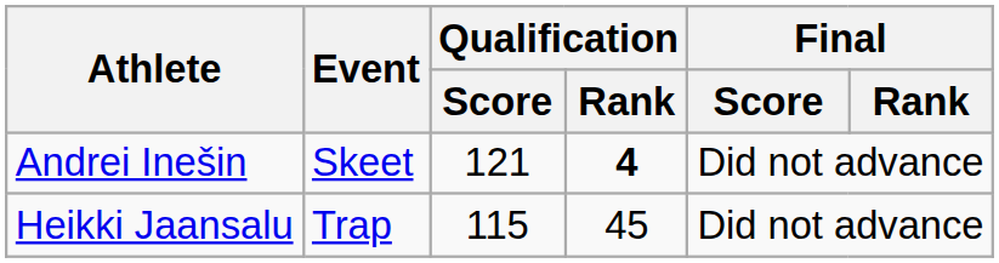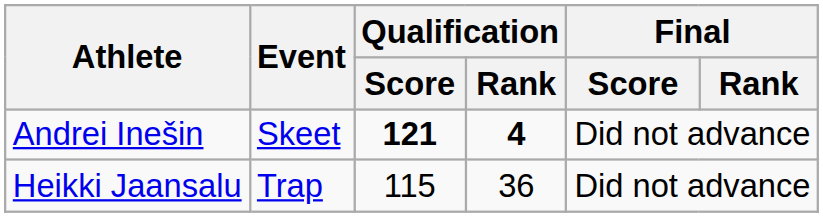Andrei Inešin | Qualification / Score: normal -> bold
Heikki Jaansalu | Qualification / Rank: 45 -> 36
